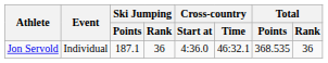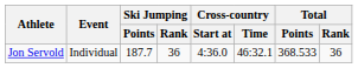Jon Servold | Ski Jumping / Points: 187.1 -> 187.7
Jon Servold | Total / Points: 368.535 -> 368.533
